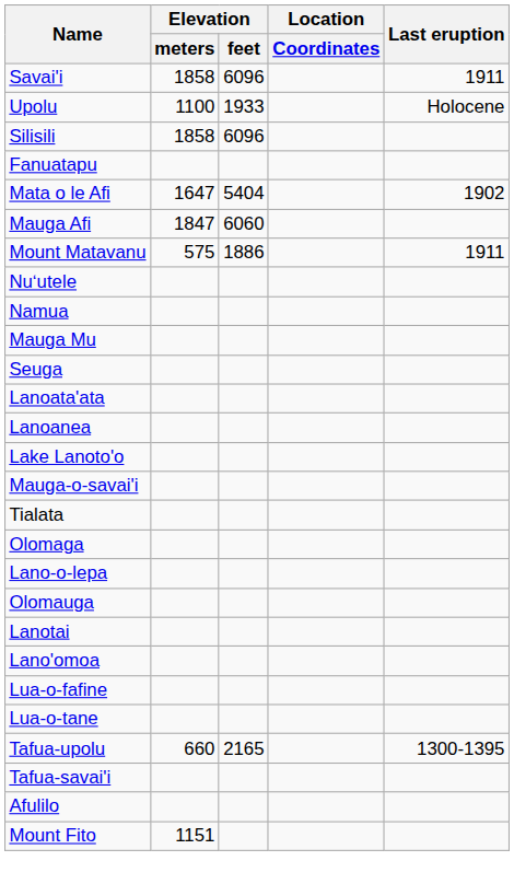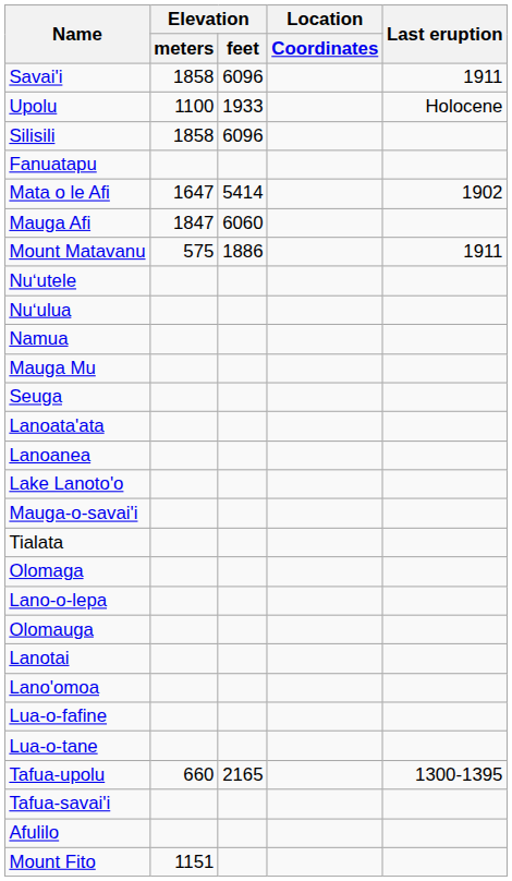Mata o le Afi | Elevation / feet: 5404 -> 5414
+ row: Nuʻulua
